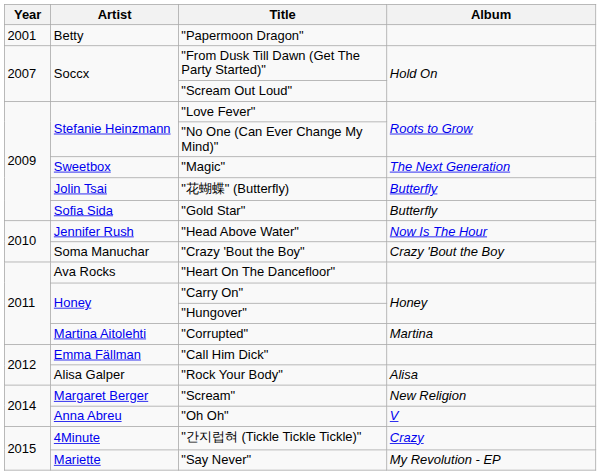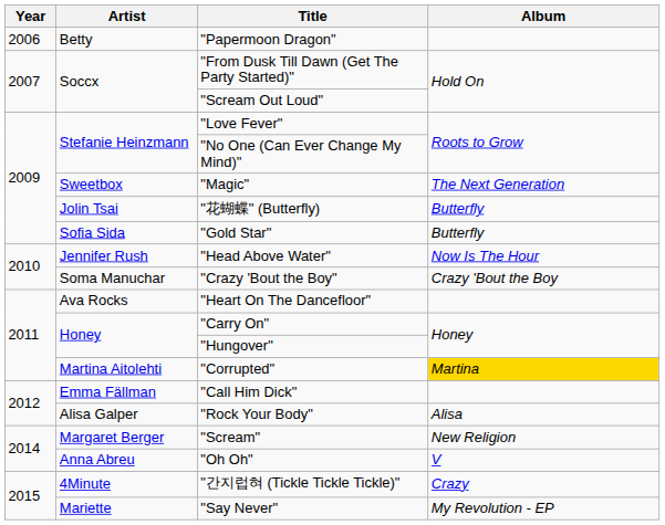"Papermoon Dragon" | Year: 2001 -> 2006
"Corrupted" | Album: no background -> gold background
